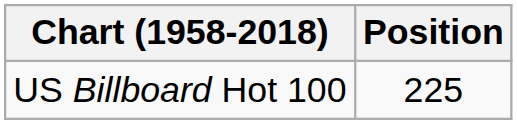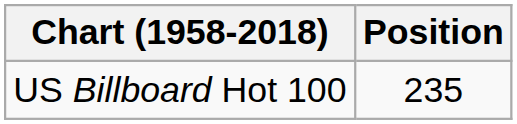US Billboard Hot 100 | Position: 225 -> 235
